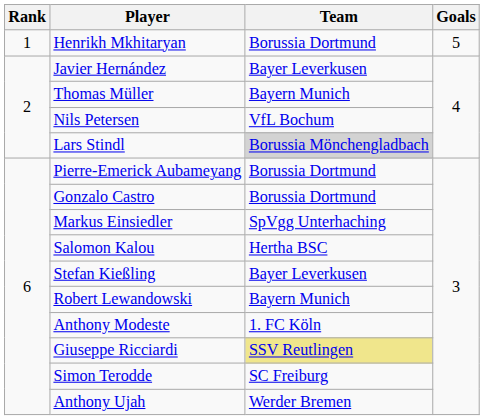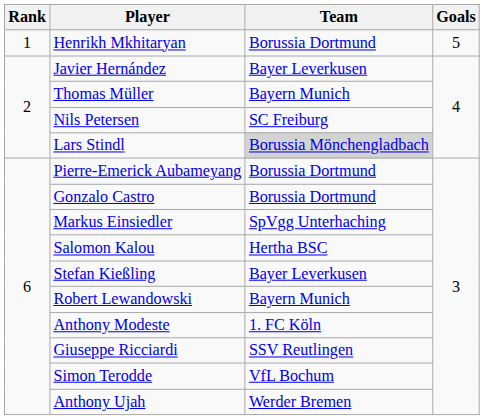Nils Petersen | Team: VfL Bochum -> SC Freiburg
Giuseppe Ricciardi | Team: khaki background -> no background
Simon Terodde | Team: SC Freiburg -> VfL Bochum
